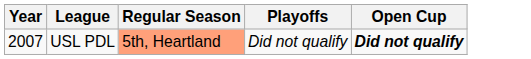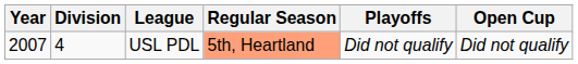+ column: Division | 4
USL PDL | Open Cup: bold -> normal
